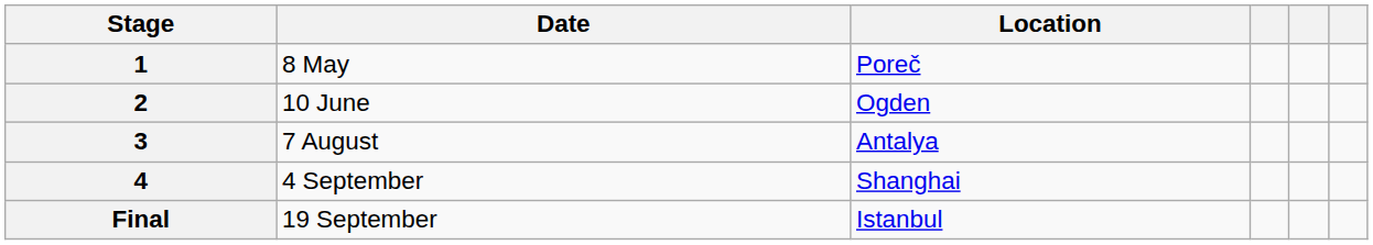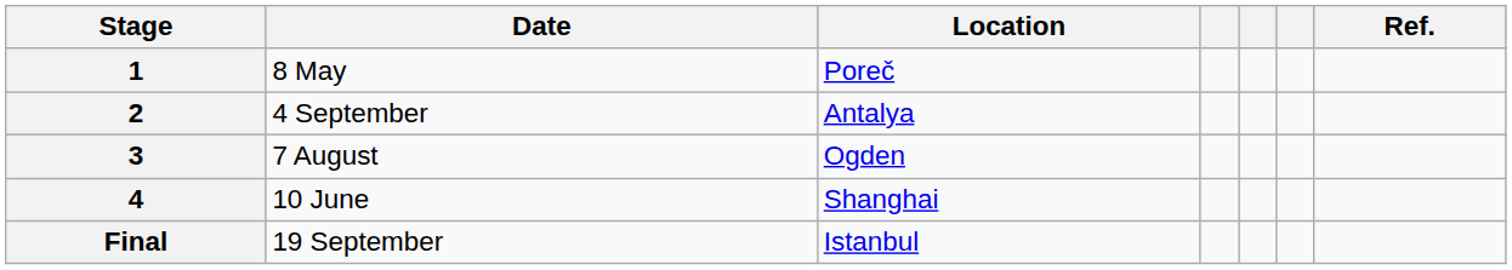+ column: Ref.
2 | Date: 10 June -> 4 September
2 | Location: Ogden -> Antalya
3 | Location: Antalya -> Ogden
4 | Date: 4 September -> 10 June
